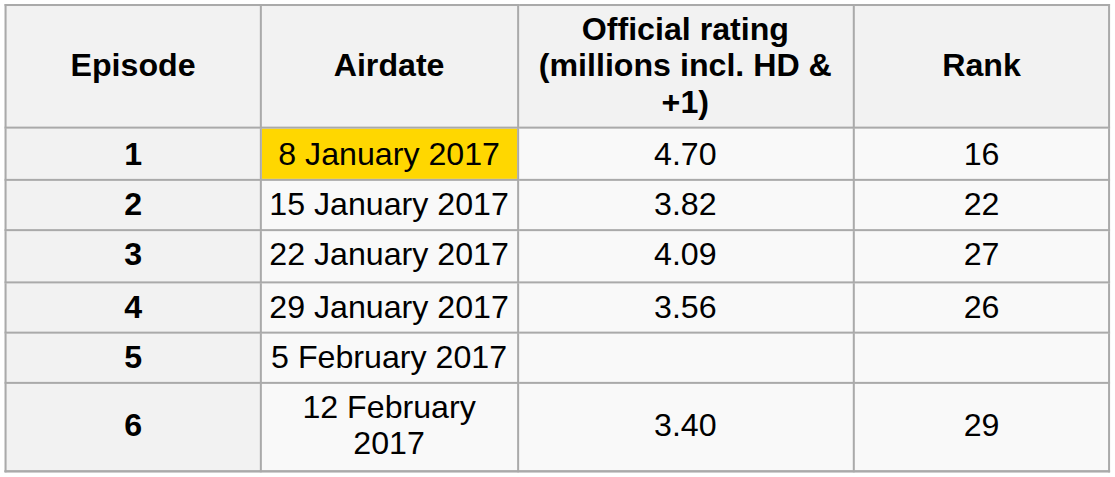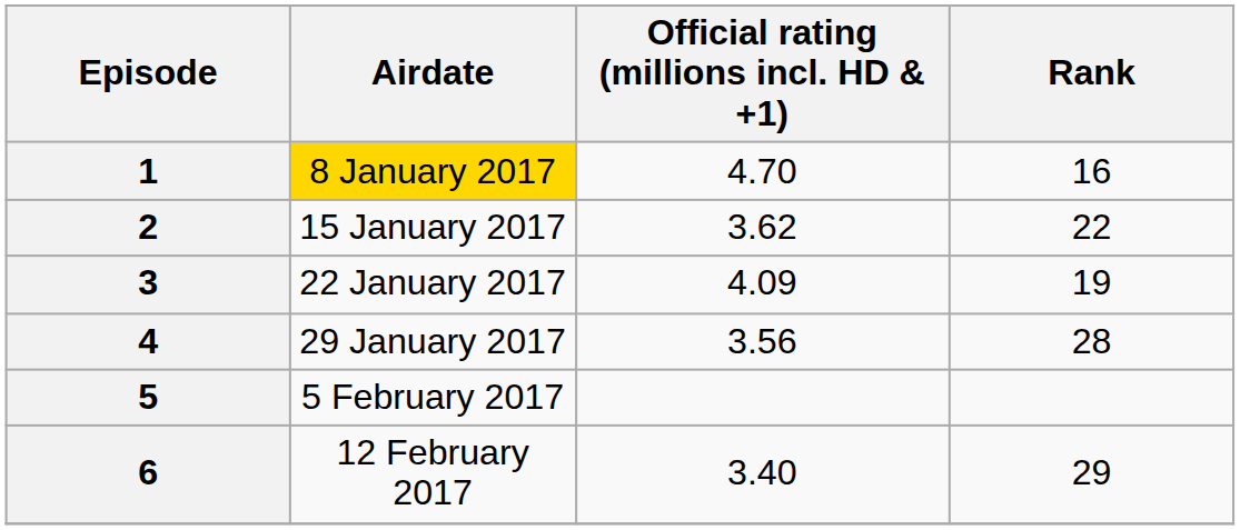2 | Official rating (millions incl. HD & +1): 3.82 -> 3.62
3 | Rank: 27 -> 19
4 | Rank: 26 -> 28
